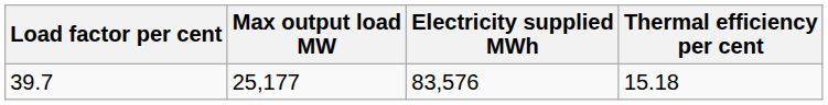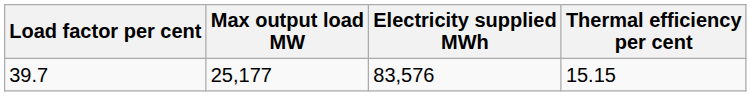39.7 | Thermal efficiency per cent: 15.18 -> 15.15
